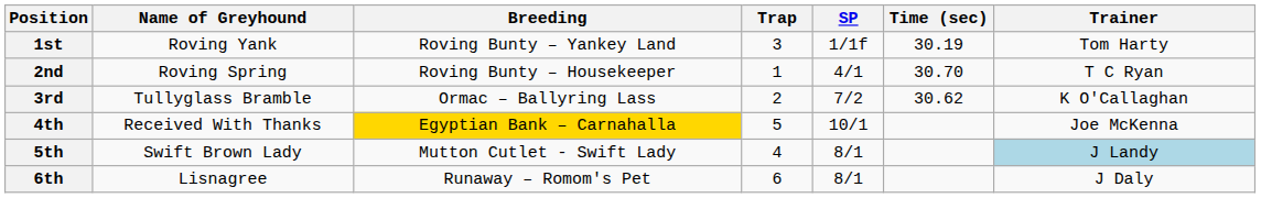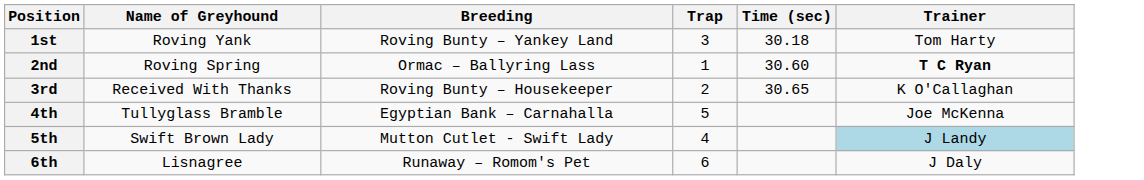- column: SP | 1/1f | 4/1 | 7/2 | 10/1 | 8/1 | 8/1
1st | Time (sec): 30.19 -> 30.18
2nd | Breeding: Roving Bunty – Housekeeper -> Ormac – Ballyring Lass
2nd | Time (sec): 30.70 -> 30.60
2nd | Trainer: normal -> bold
3rd | Name of Greyhound: Tullyglass Bramble -> Received With Thanks
3rd | Breeding: Ormac – Ballyring Lass -> Roving Bunty – Housekeeper
3rd | Time (sec): 30.62 -> 30.65
4th | Name of Greyhound: Received With Thanks -> Tullyglass Bramble
4th | Breeding: gold background -> no background
